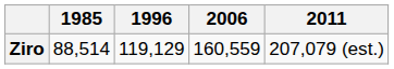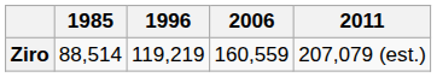Ziro | 1996: 119,129 -> 119,219
